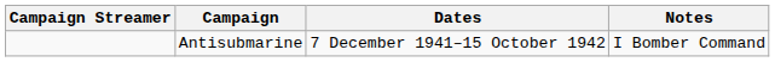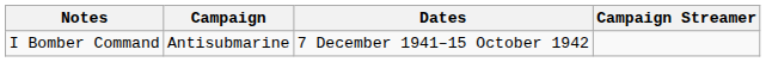columns swapped: Campaign Streamer <-> Notes
